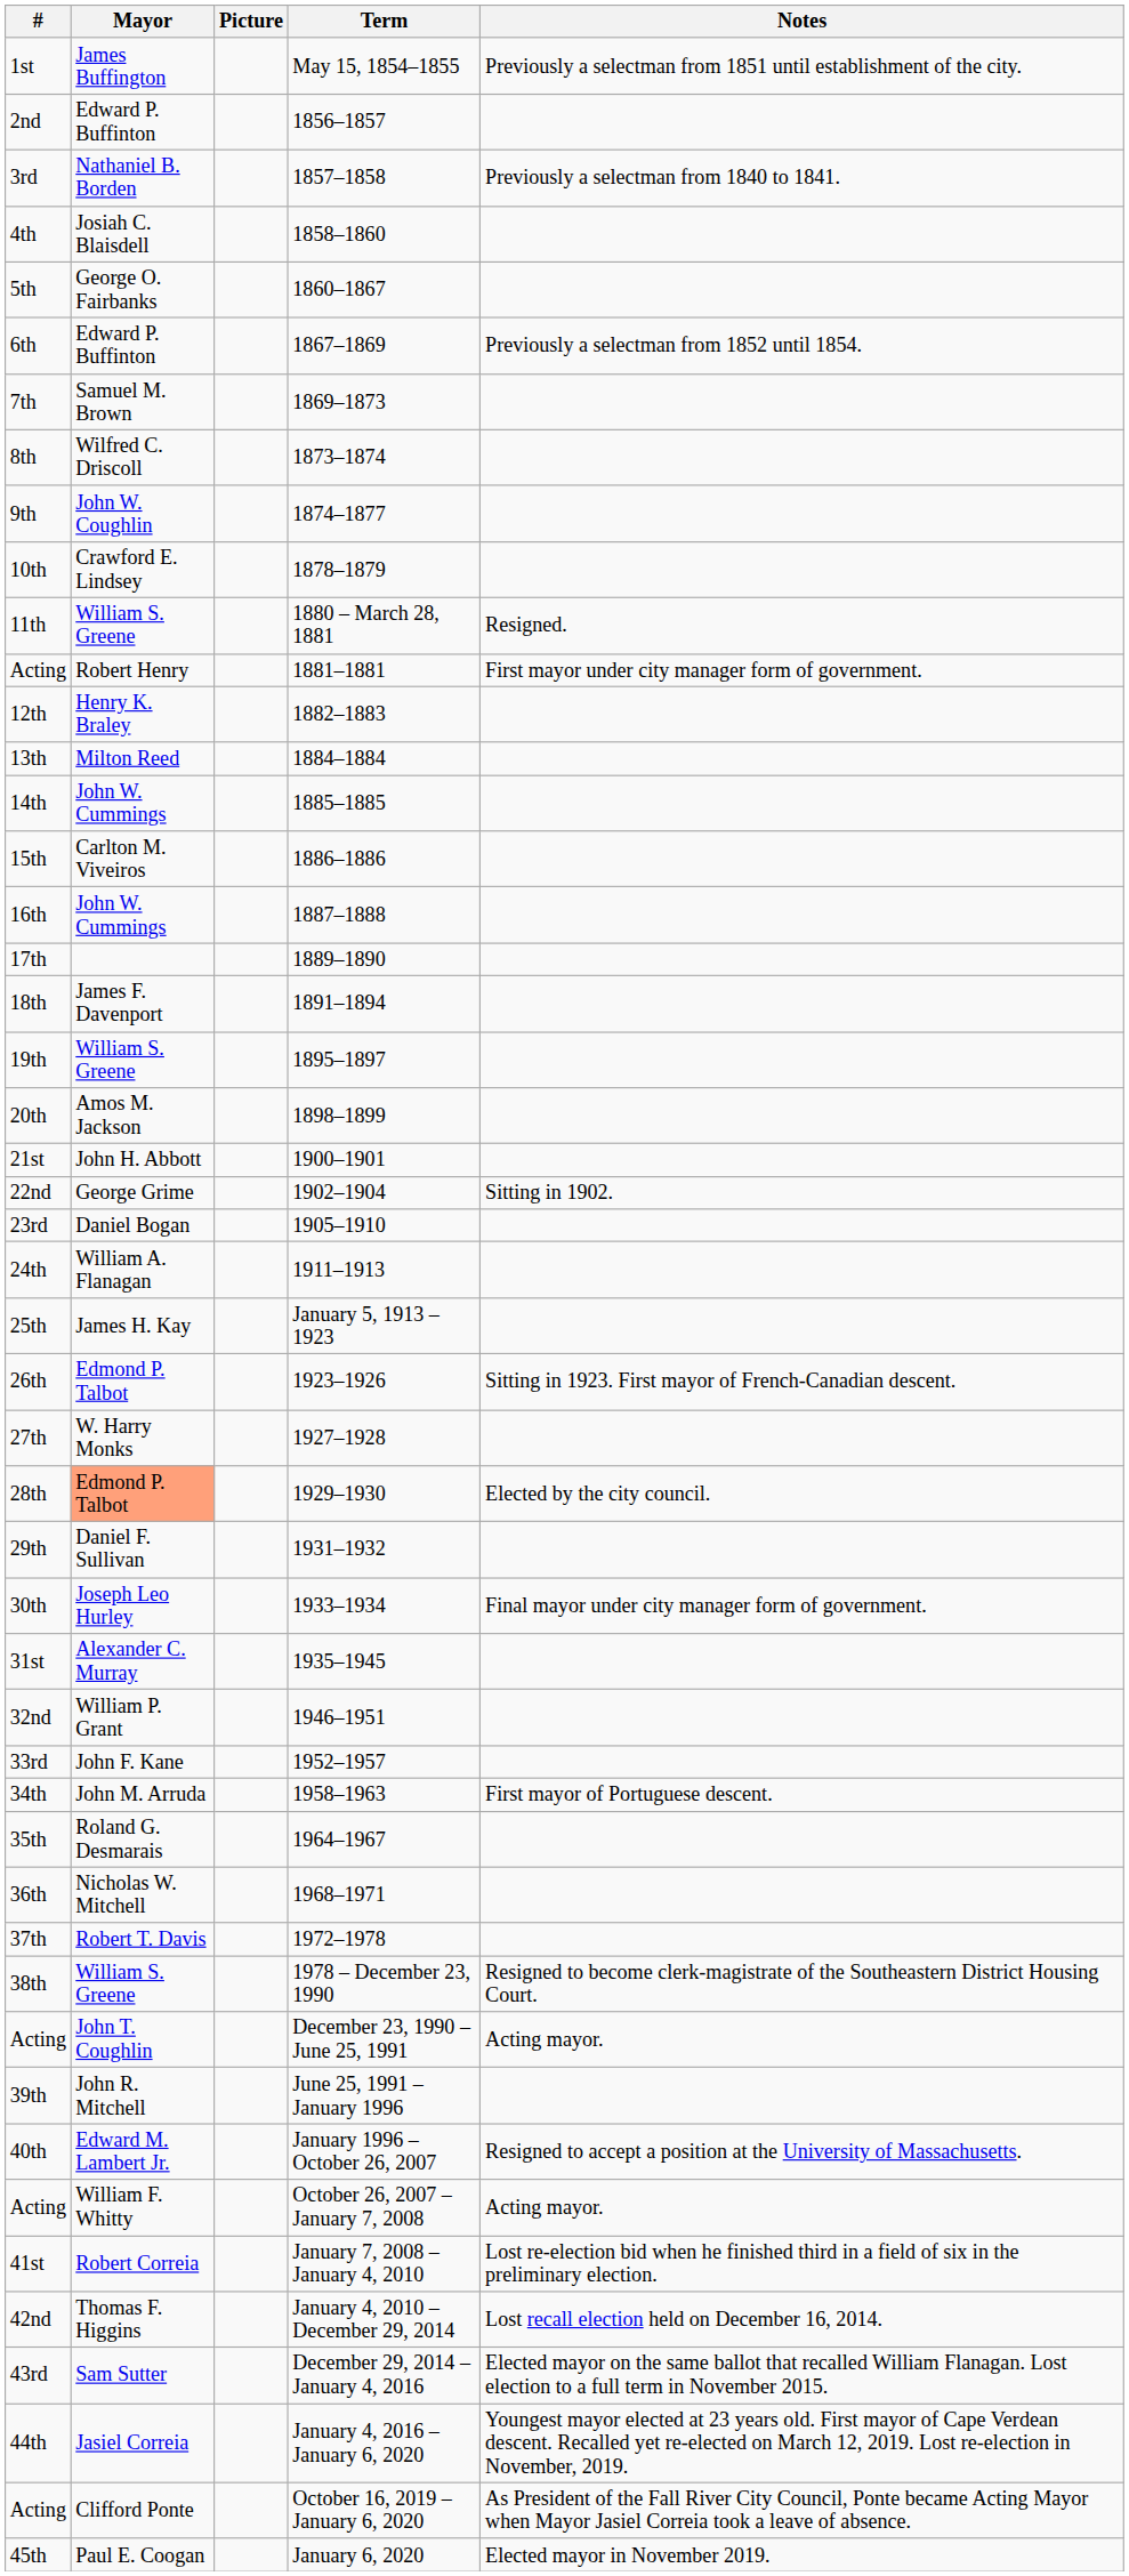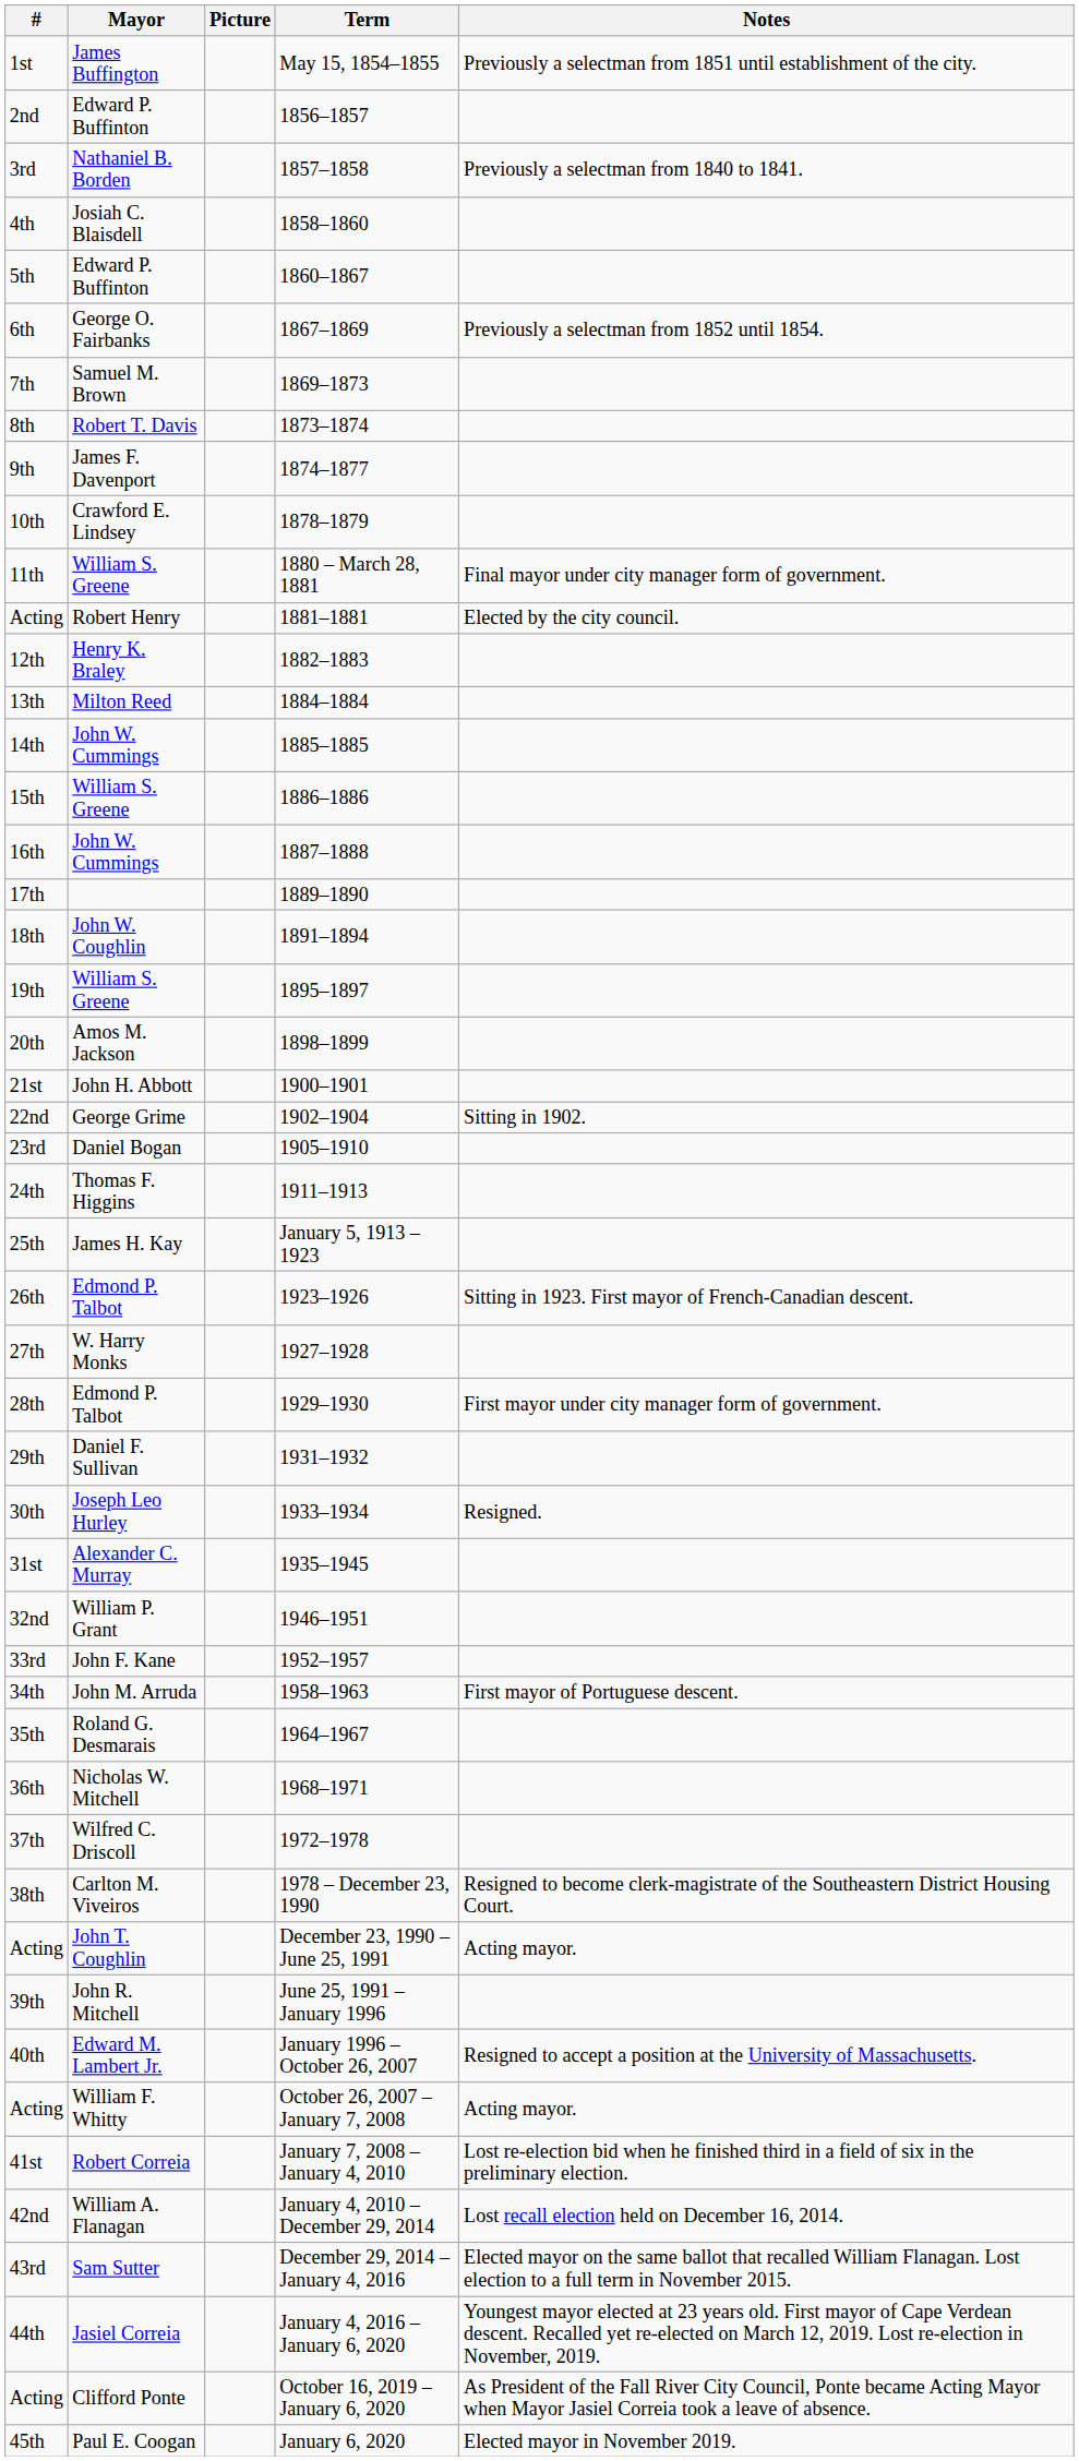5th | Mayor: George O. Fairbanks -> Edward P. Buffinton
6th | Mayor: Edward P. Buffinton -> George O. Fairbanks
8th | Mayor: Wilfred C. Driscoll -> Robert T. Davis
9th | Mayor: John W. Coughlin -> James F. Davenport
11th | Notes: Resigned. -> Final mayor under city manager form of government.
Acting / 1881–1881 | Notes: First mayor under city manager form of government. -> Elected by the city council.
15th | Mayor: Carlton M. Viveiros -> William S. Greene
18th | Mayor: James F. Davenport -> John W. Coughlin
24th | Mayor: William A. Flanagan -> Thomas F. Higgins
28th | Mayor: lightsalmon background -> no background
28th | Notes: Elected by the city council. -> First mayor under city manager form of government.
30th | Notes: Final mayor under city manager form of government. -> Resigned.
37th | Mayor: Robert T. Davis -> Wilfred C. Driscoll
38th | Mayor: William S. Greene -> Carlton M. Viveiros
42nd | Mayor: Thomas F. Higgins -> William A. Flanagan
